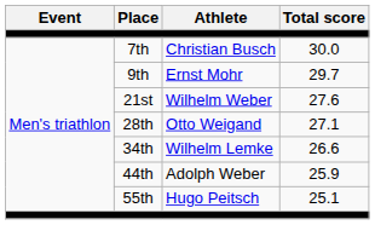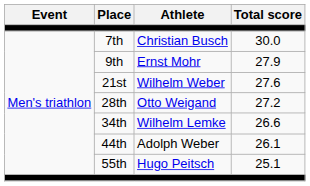9th | Total score: 29.7 -> 27.9
28th | Total score: 27.1 -> 27.2
44th | Total score: 25.9 -> 26.1
